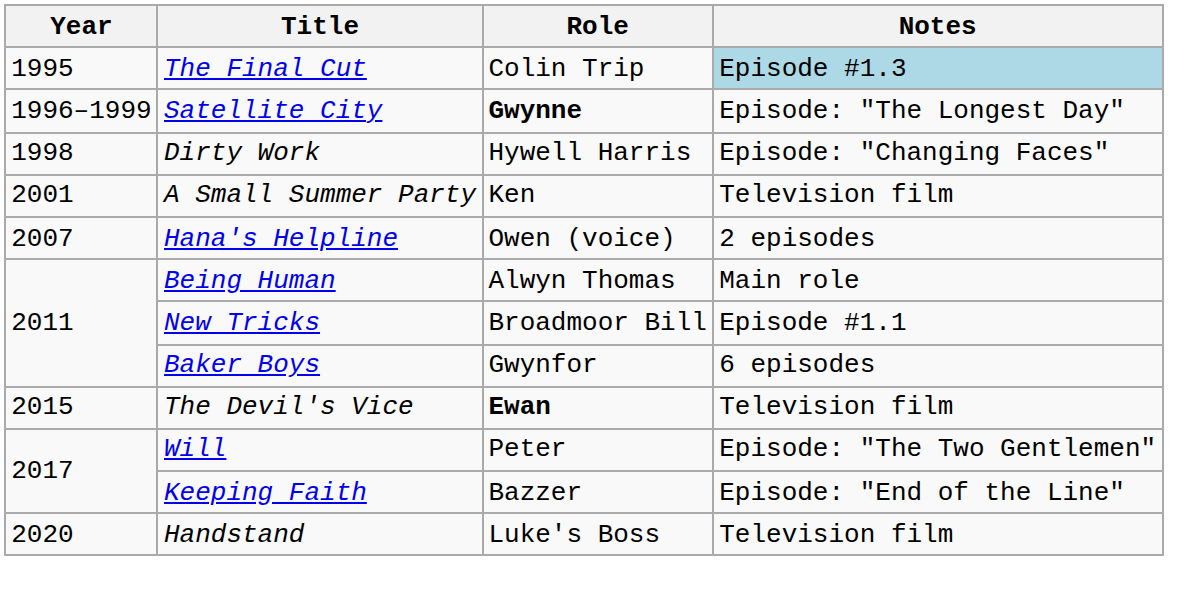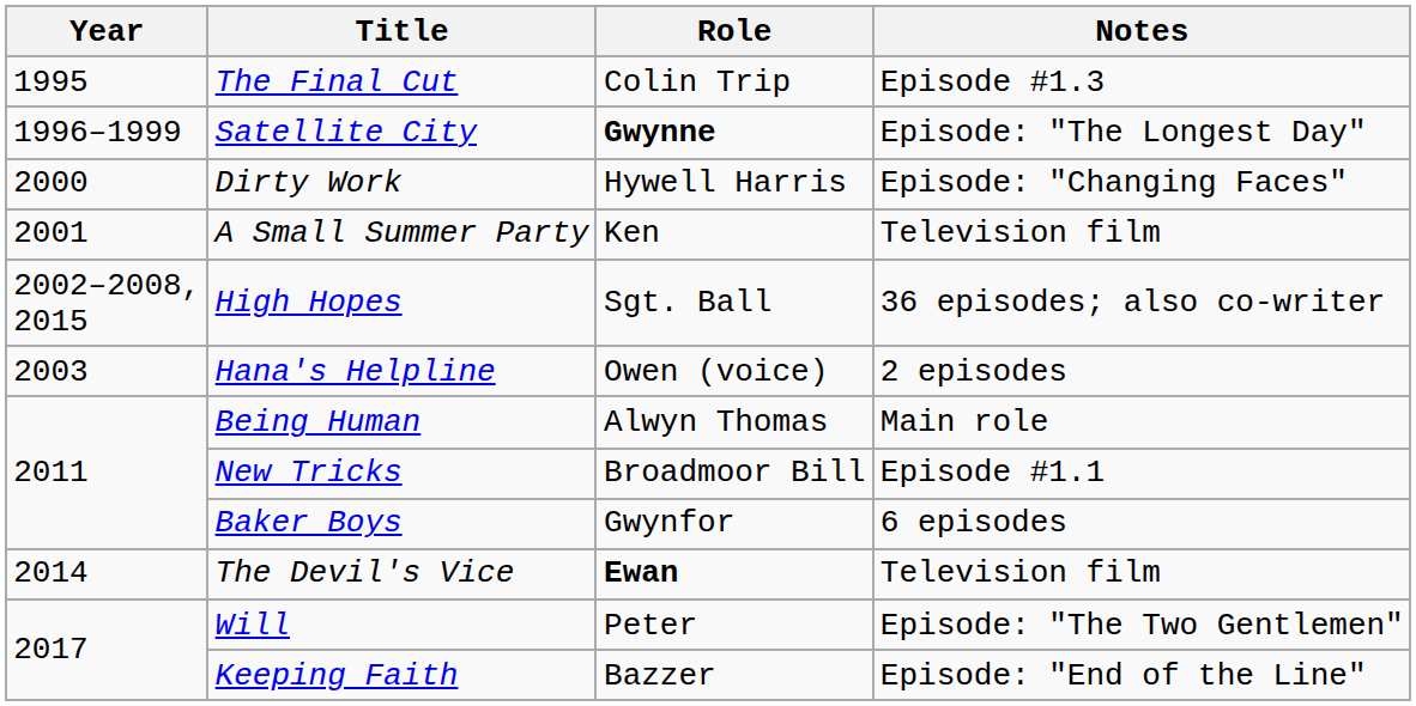The Final Cut | Notes: lightblue background -> no background
Dirty Work | Year: 1998 -> 2000
+ row: 2002–2008, 2015 | High Hopes | Sgt. Ball | 36 episodes; also co-writer
Hana's Helpline | Year: 2007 -> 2003
The Devil's Vice | Year: 2015 -> 2014
- row: 2020 | Handstand | Luke's Boss | Television film
